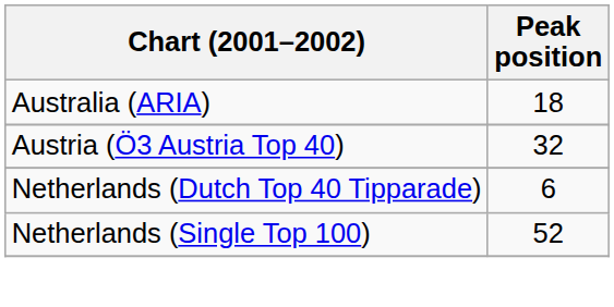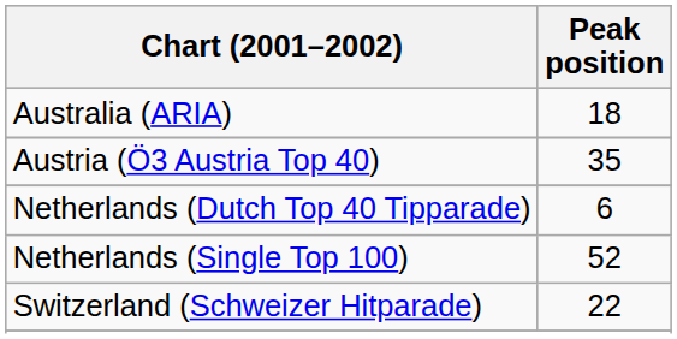Austria (Ö3 Austria Top 40) | Peak position: 32 -> 35
+ row: Switzerland (Schweizer Hitparade) | 22
